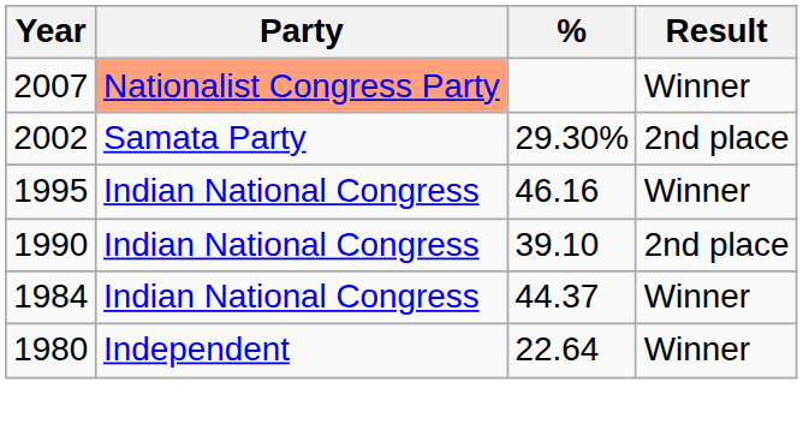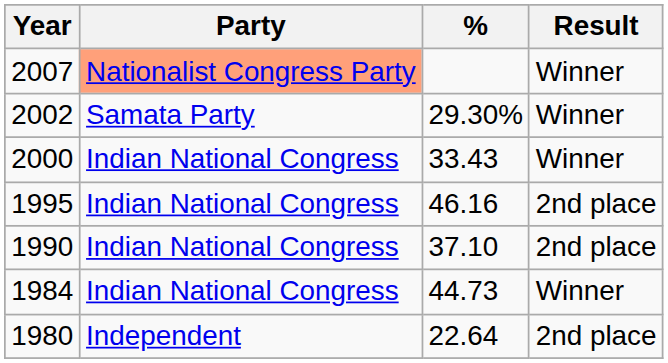2002 | Result: 2nd place -> Winner
+ row: 2000 | Indian National Congress | 33.43 | Winner
1995 | Result: Winner -> 2nd place
1990 | %: 39.10 -> 37.10
1984 | %: 44.37 -> 44.73
1980 | Result: Winner -> 2nd place
